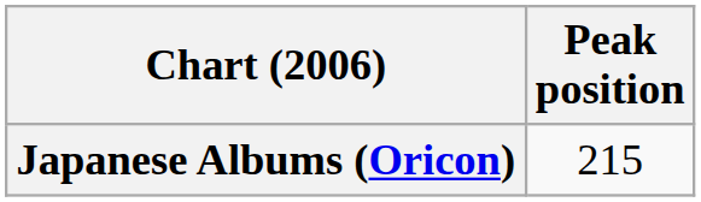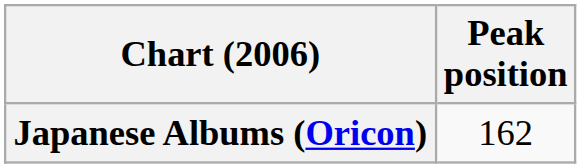Japanese Albums (Oricon) | Peak position: 215 -> 162
